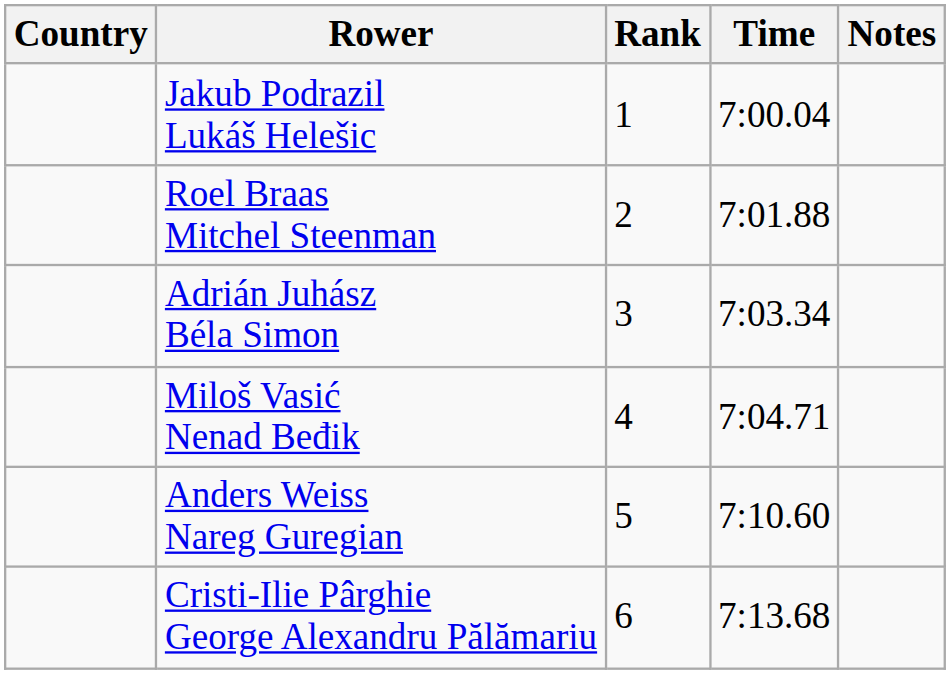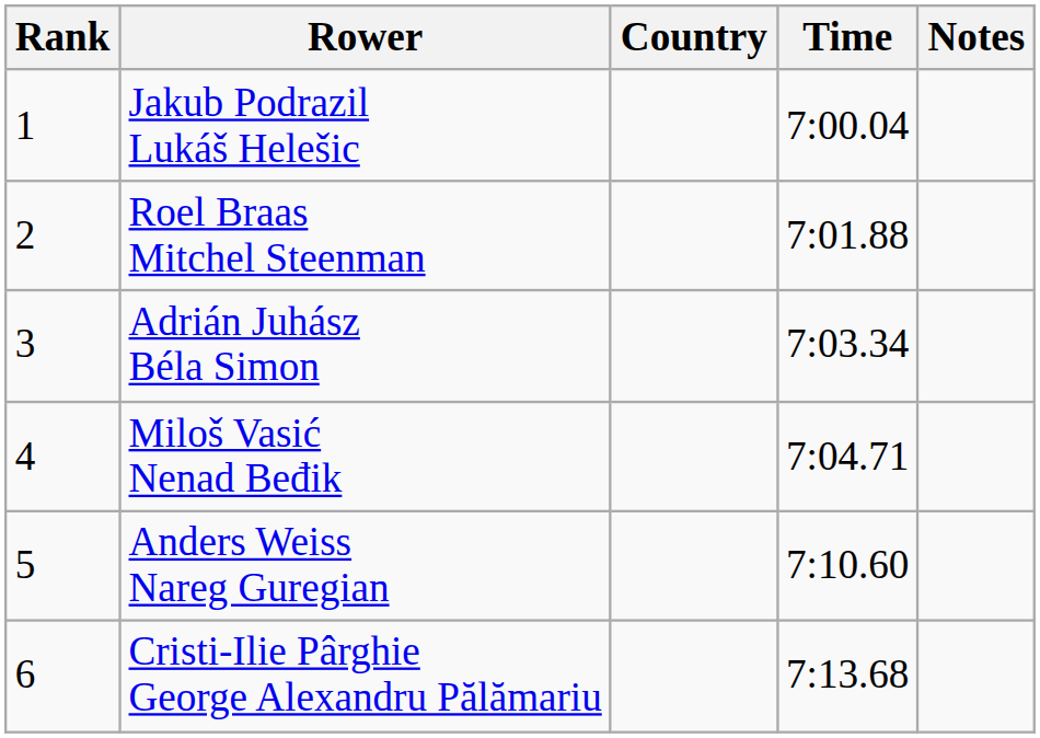columns swapped: Rank <-> Country
